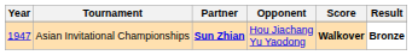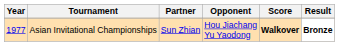Asian Invitational Championships | Year: 1947 -> 1977
Asian Invitational Championships | Partner: bold -> normal
